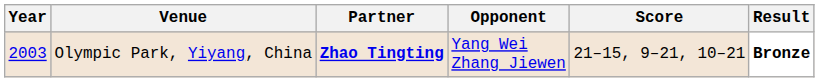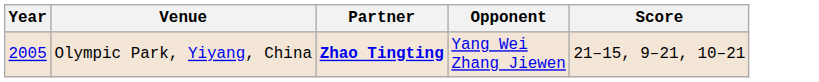- column: Result | Bronze
Olympic Park, Yiyang, China | Year: 2003 -> 2005
